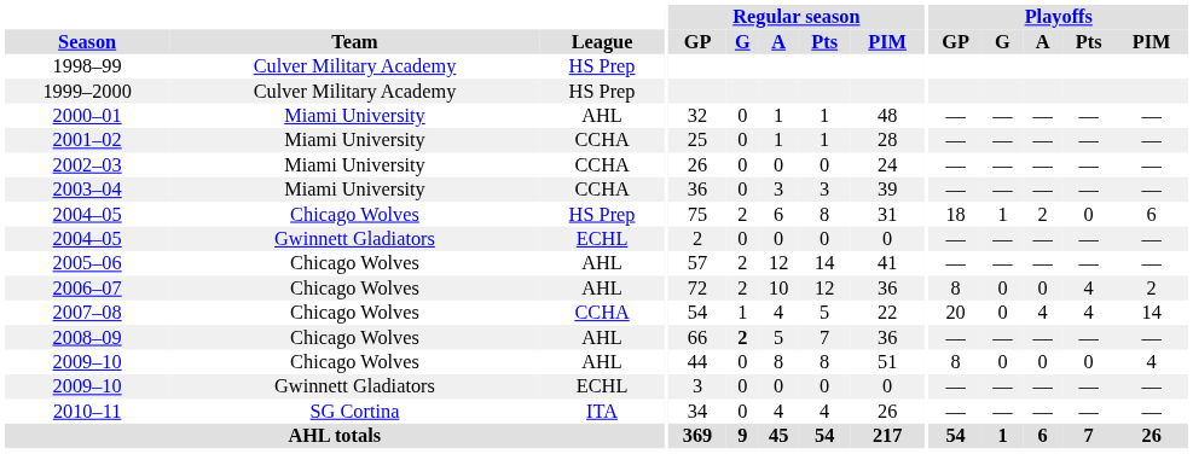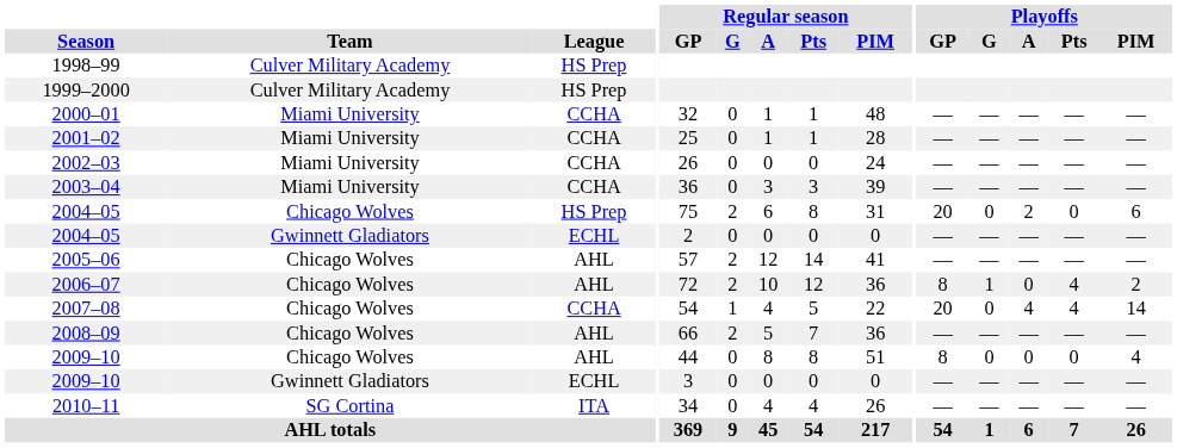2000–01 | League: AHL -> CCHA
2004–05 / Chicago Wolves | Playoffs / GP: 18 -> 20
2004–05 / Chicago Wolves | Playoffs / G: 1 -> 0
2006–07 | Playoffs / G: 0 -> 1
2008–09 | Regular season / G: bold -> normal
